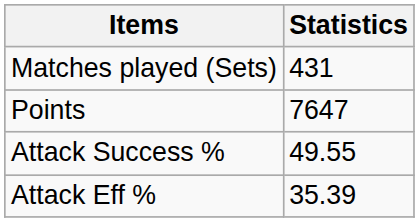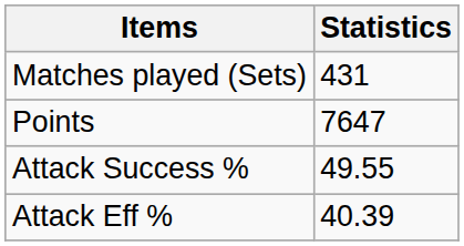Attack Eff % | Statistics: 35.39 -> 40.39
